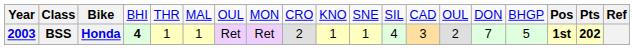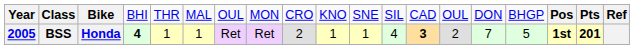BSS | column 1: 2003 -> 2005
BSS | column 13: normal -> bold
BSS | column 18: 202 -> 201
